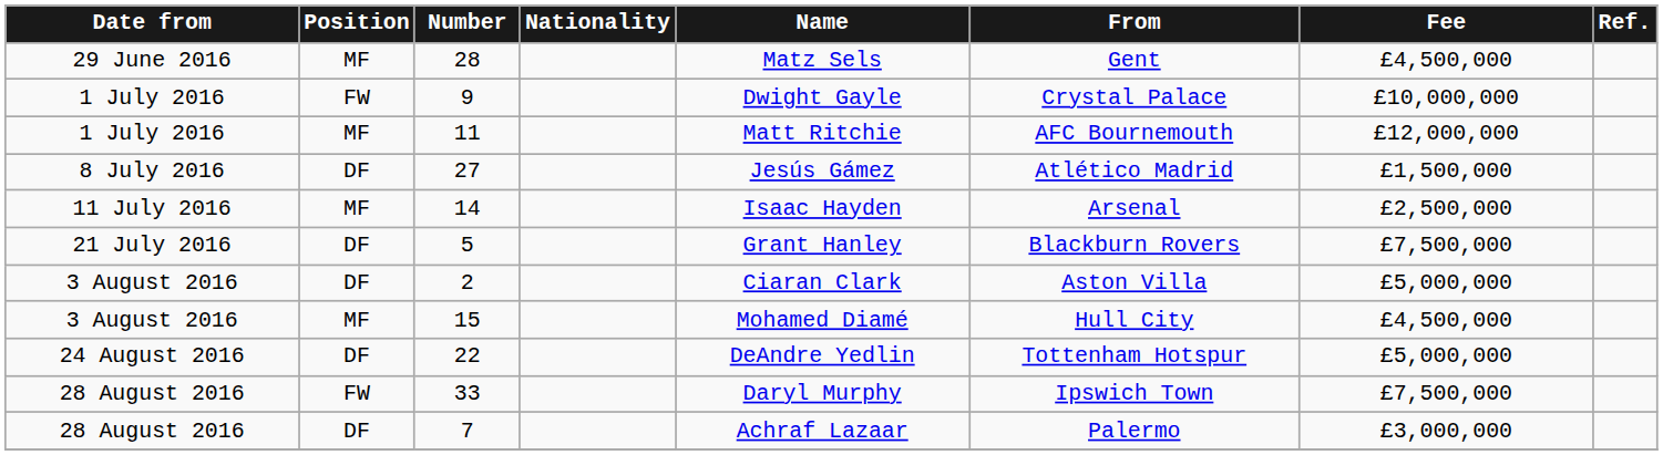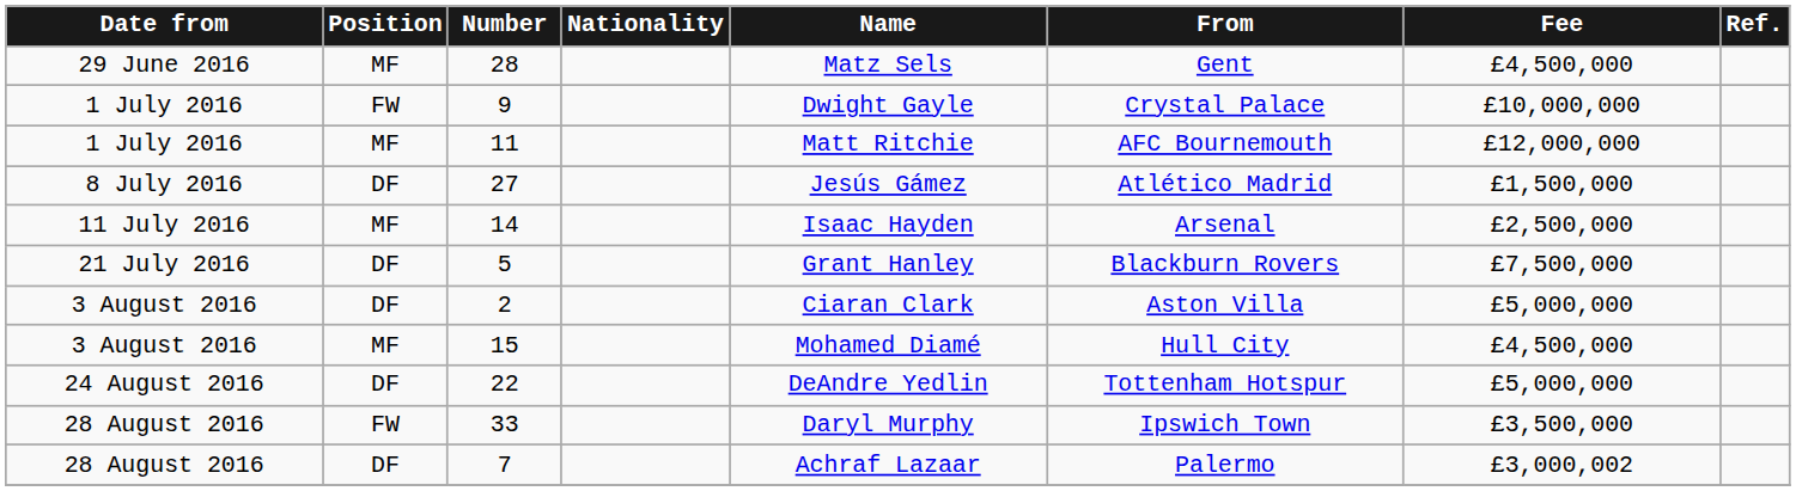33 | Fee: £7,500,000 -> £3,500,000
7 | Fee: £3,000,000 -> £3,000,002
